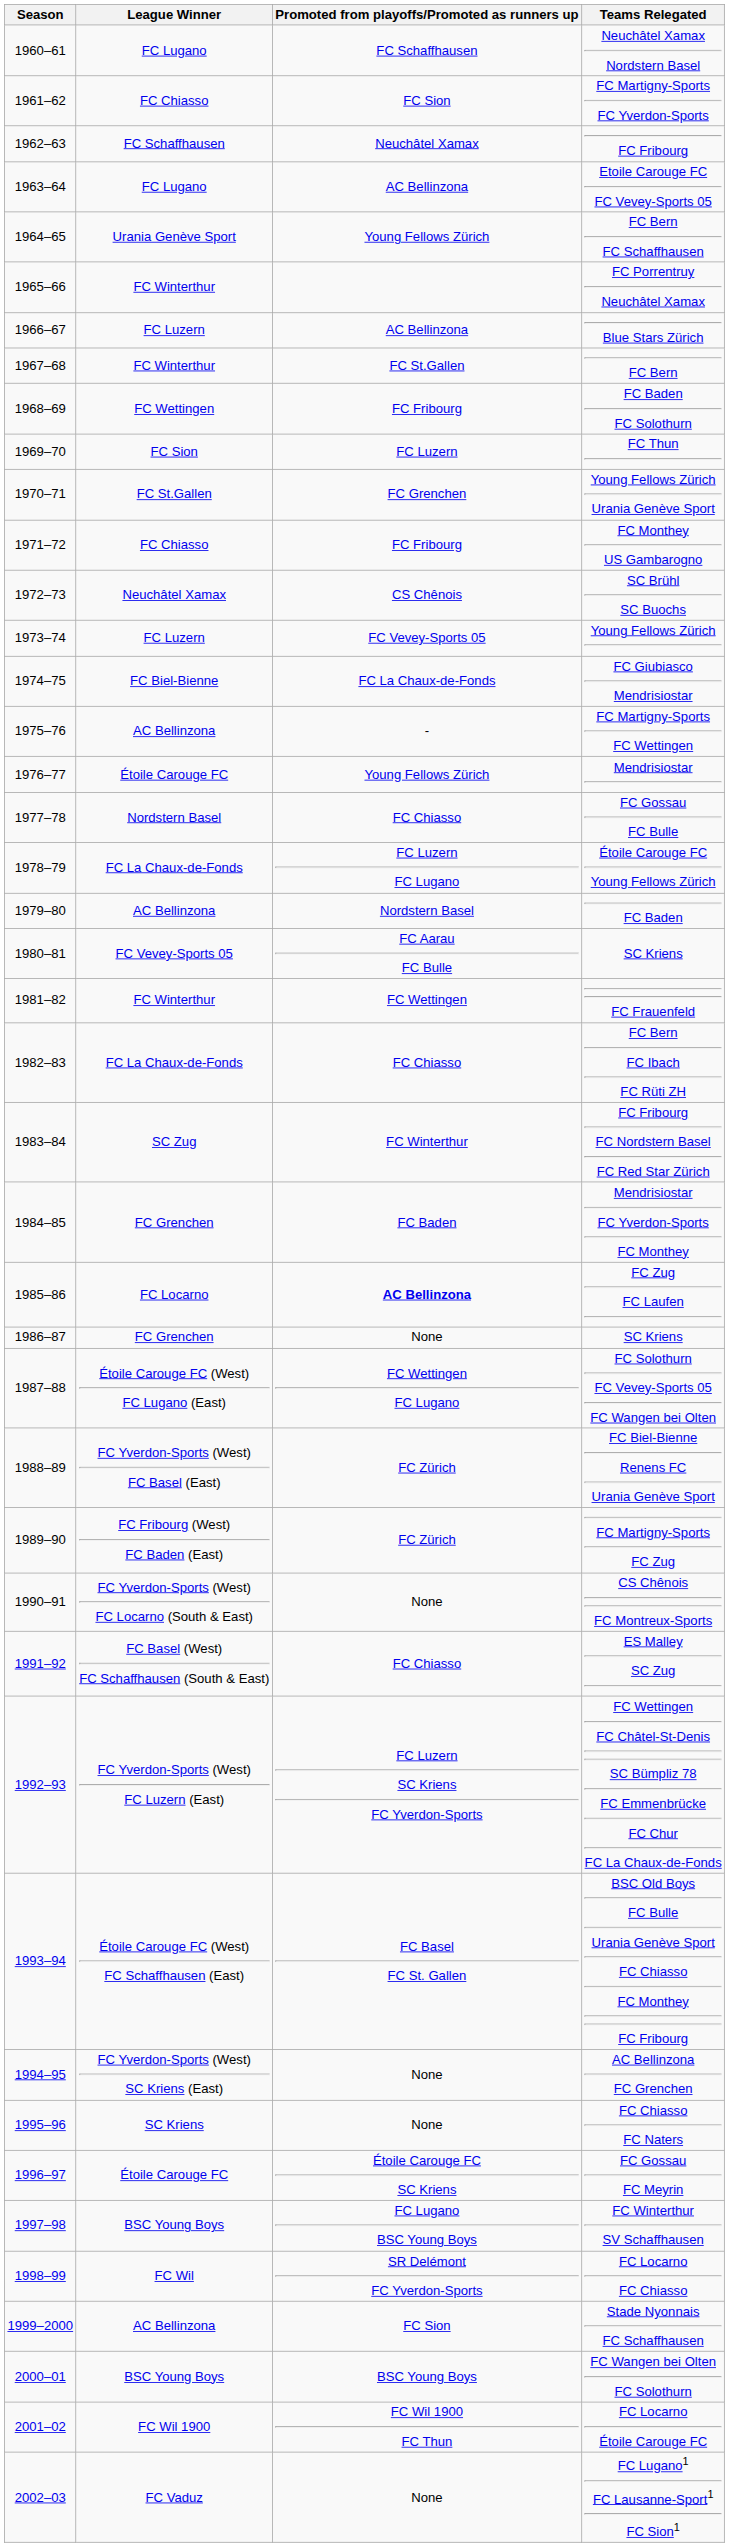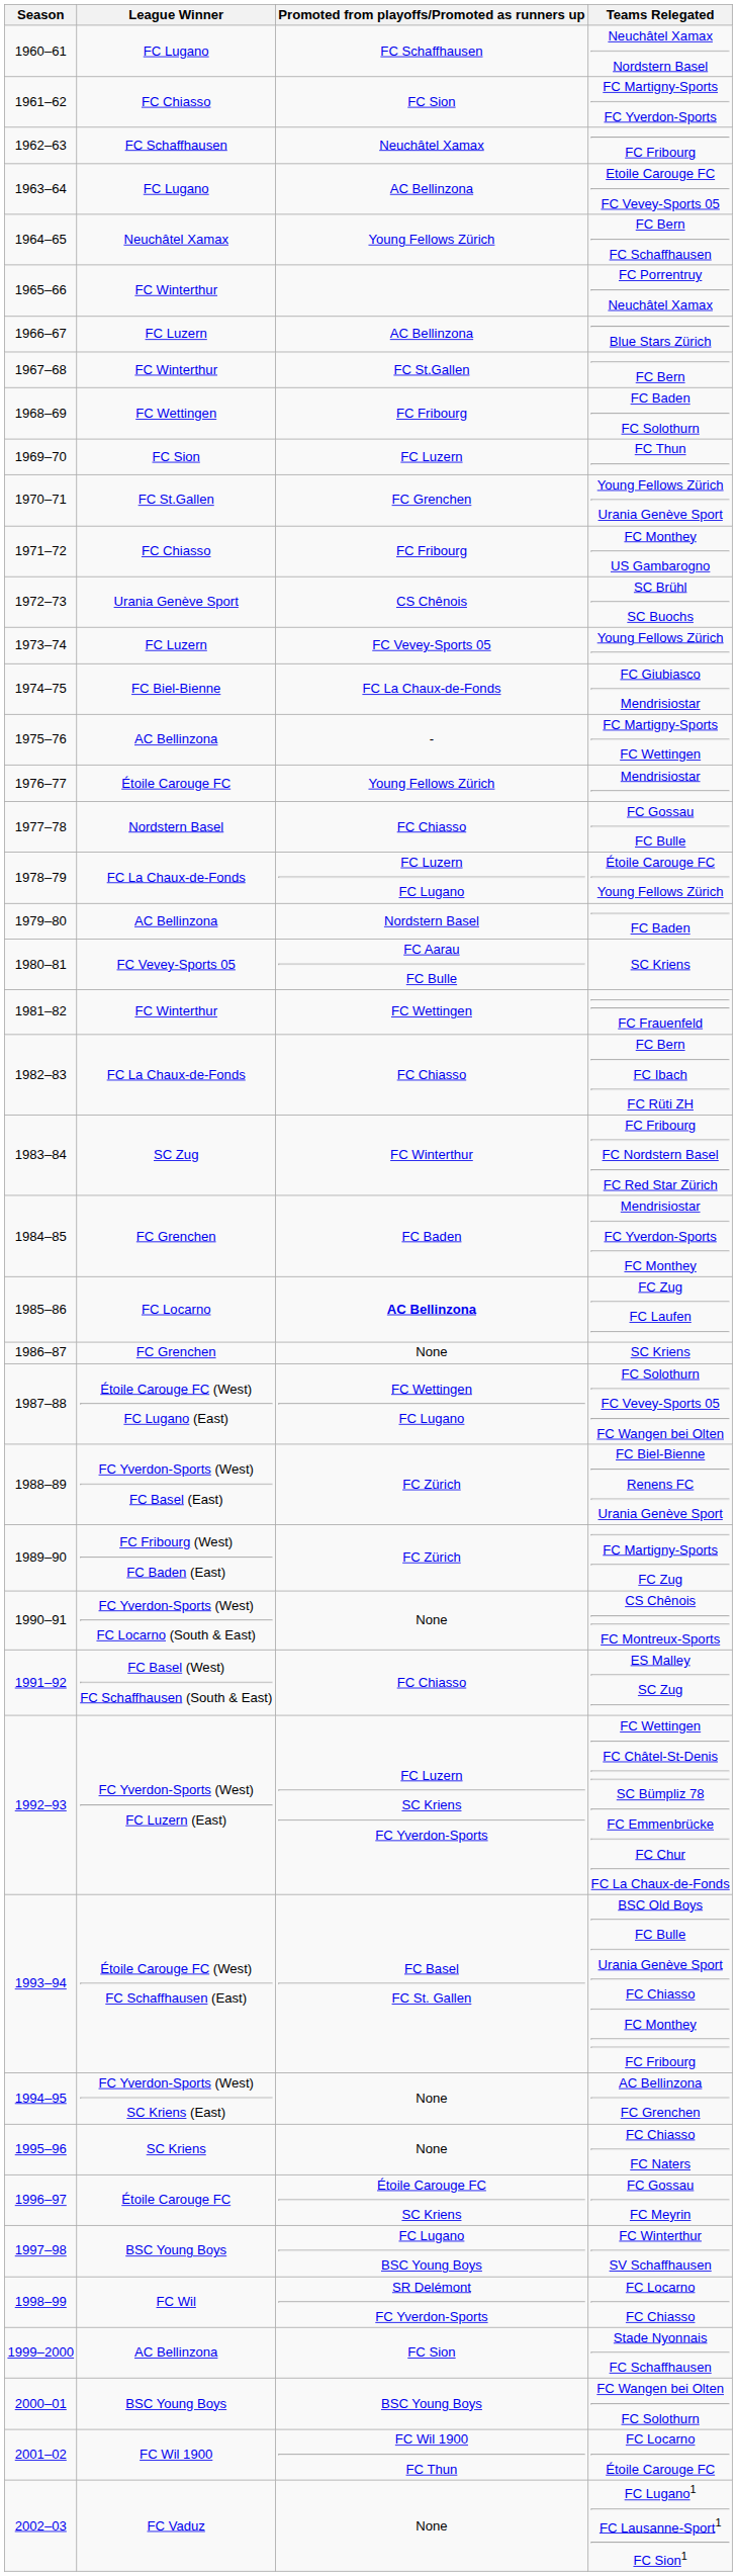FC Bern FC Schaffhausen | League Winner: Urania Genève Sport -> Neuchâtel Xamax
SC Brühl SC Buochs | League Winner: Neuchâtel Xamax -> Urania Genève Sport
